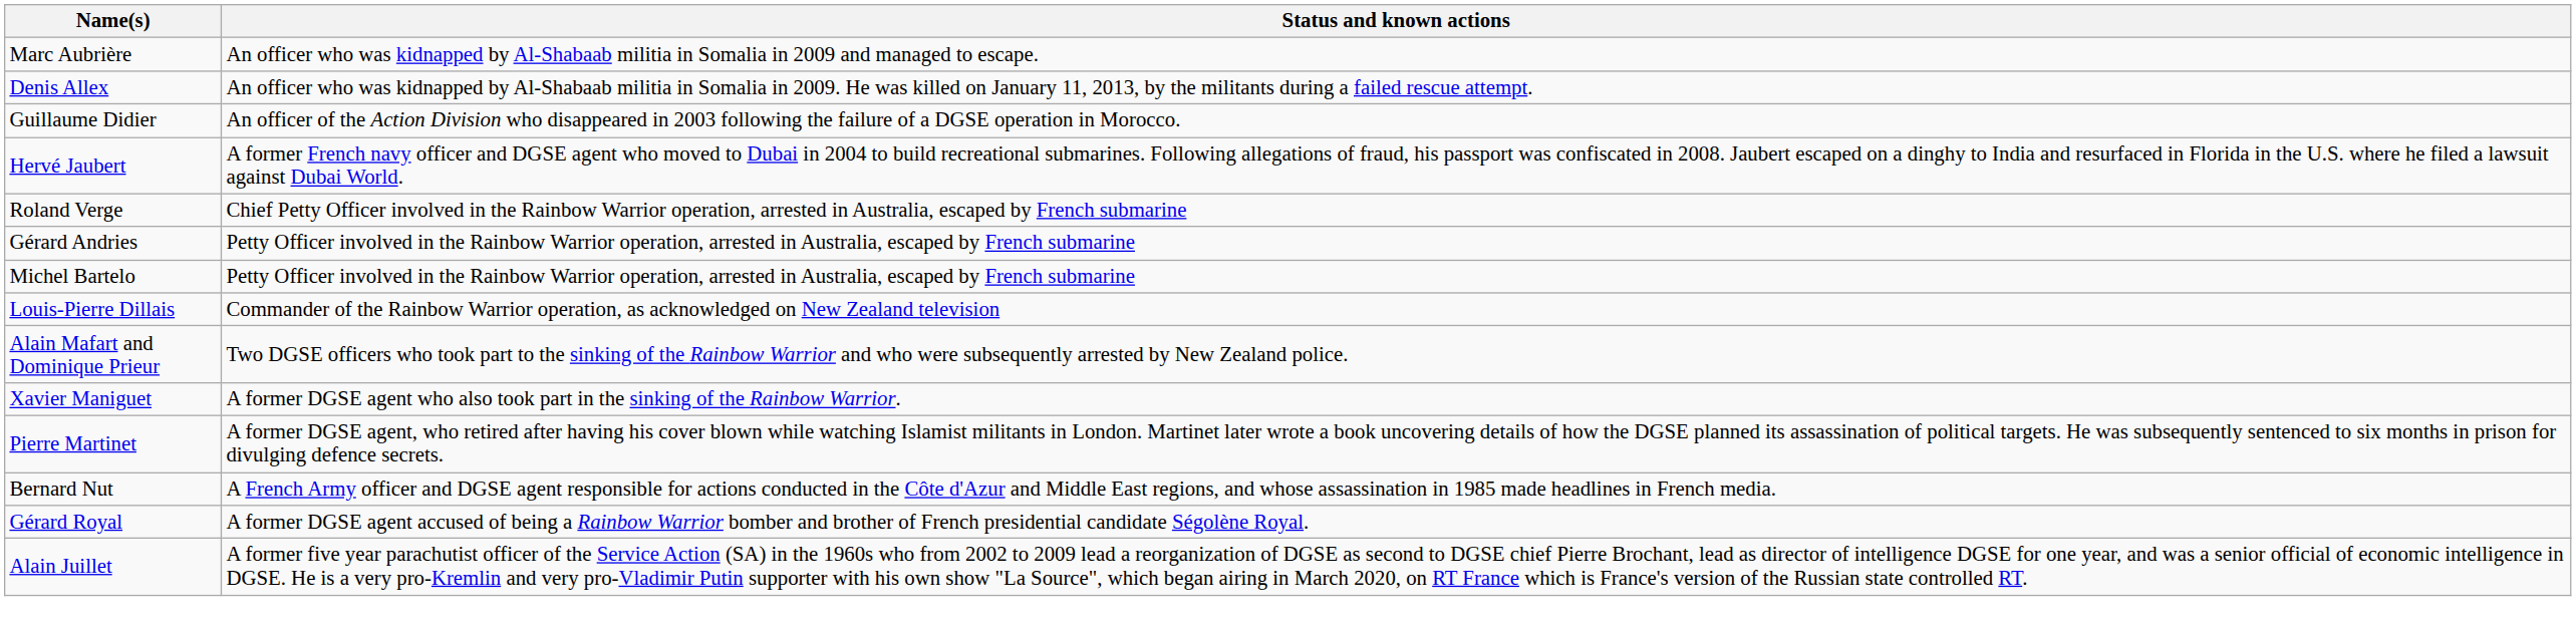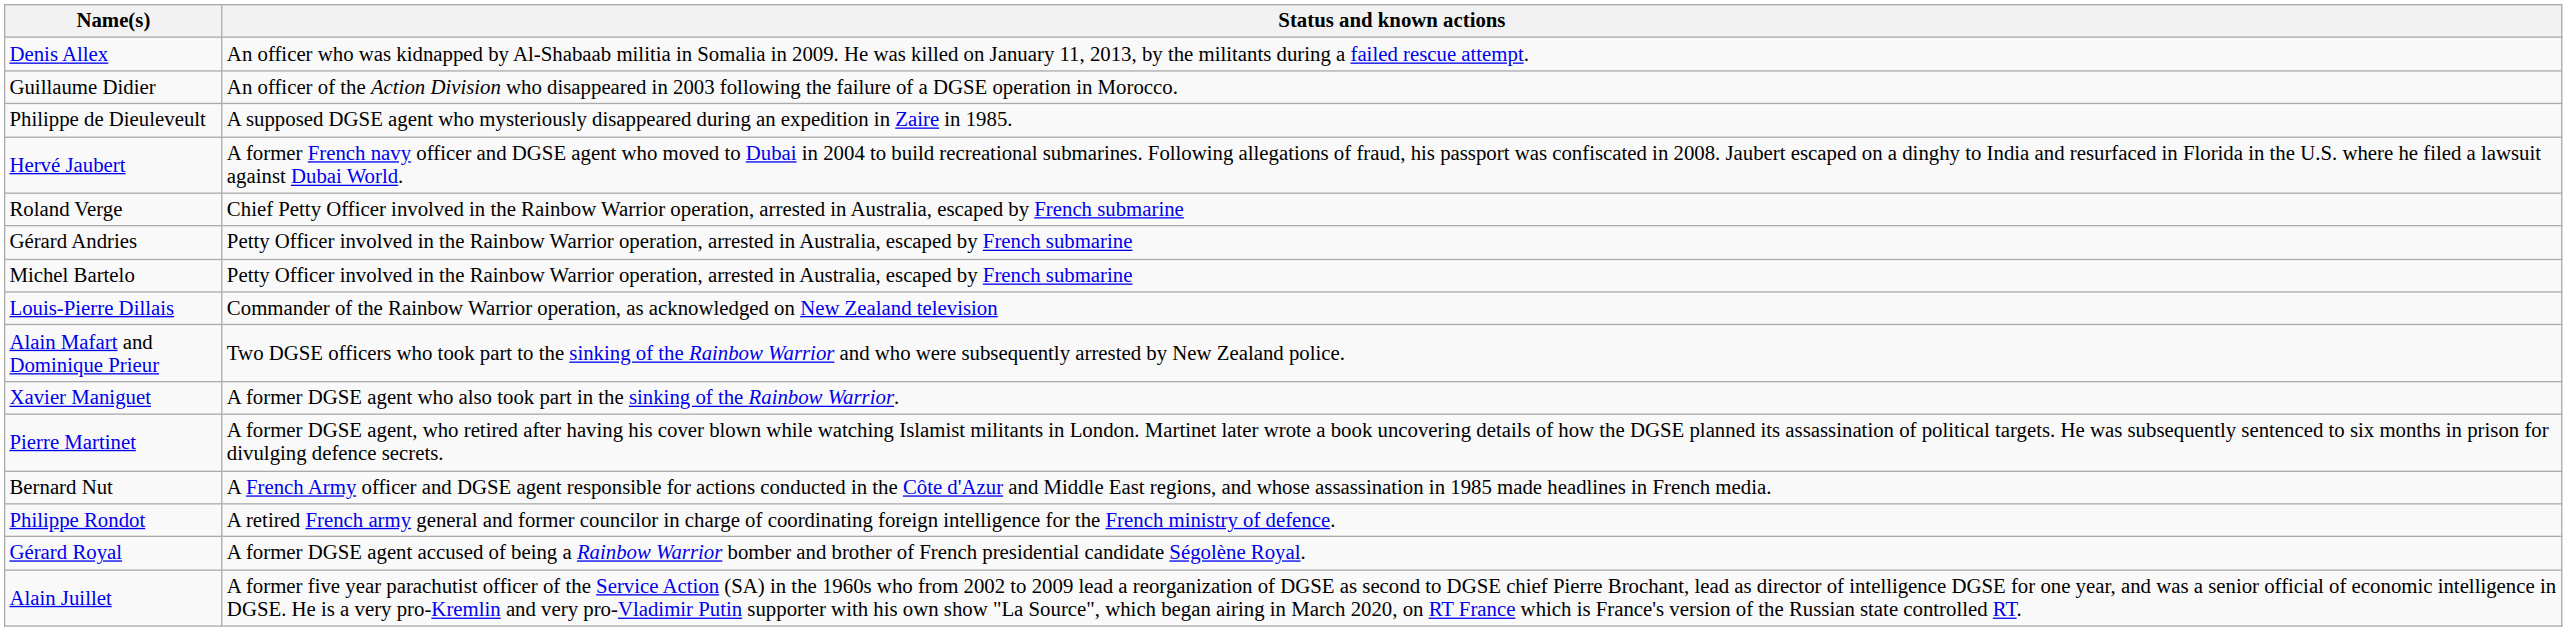- row: Marc Aubrière | An officer who was kidnapped by Al-Shabaab militia in Somalia in 2009 and managed to escape.
+ row: Philippe de Dieuleveult | A supposed DGSE agent who mysteriously disappeared during an expedition in Zaire in 1985.
+ row: Philippe Rondot | A retired French army general and former councilor in charge of coordinating foreign intelligence for the French ministry of defence.
